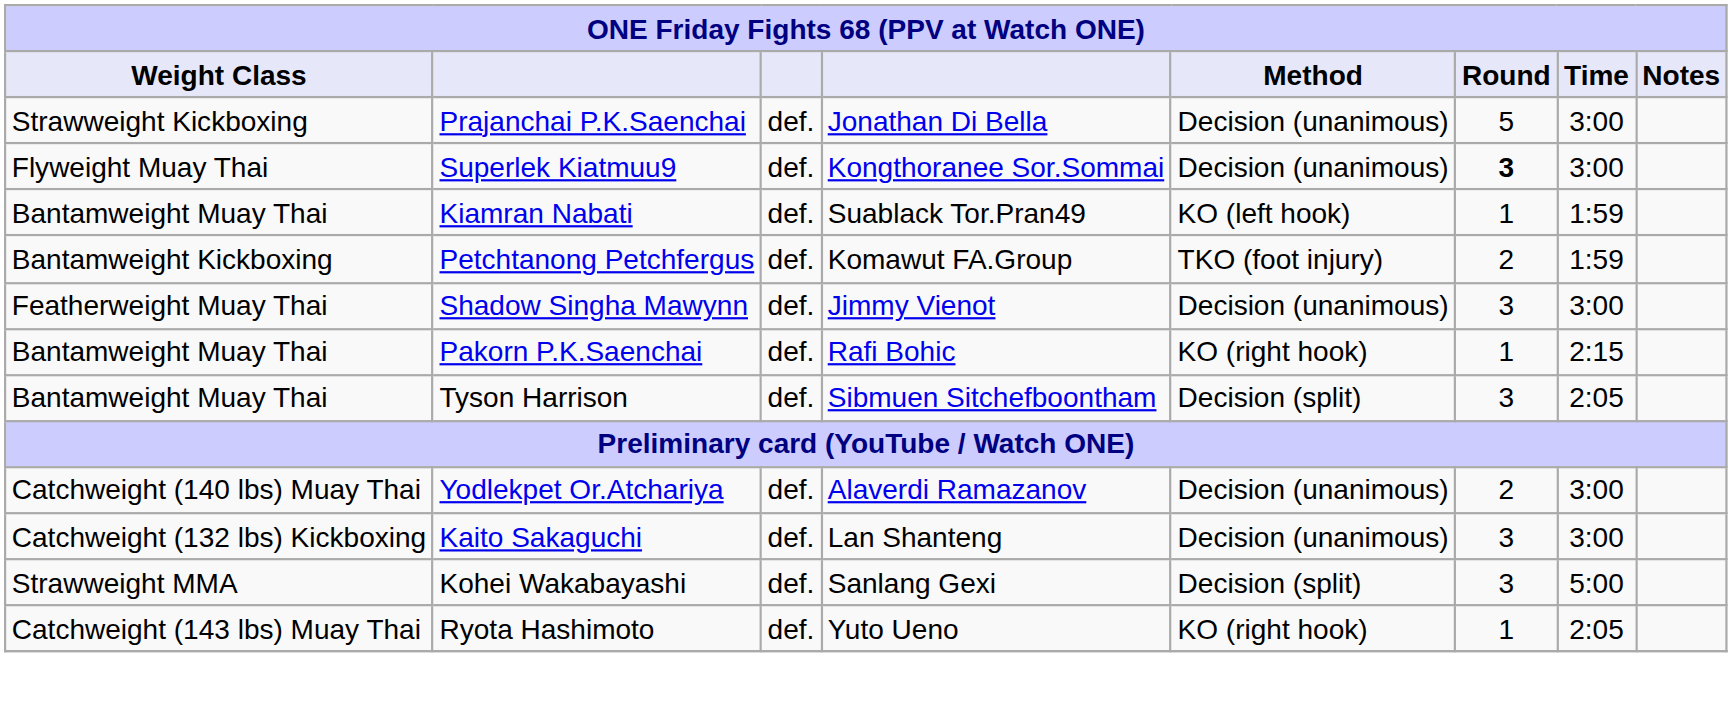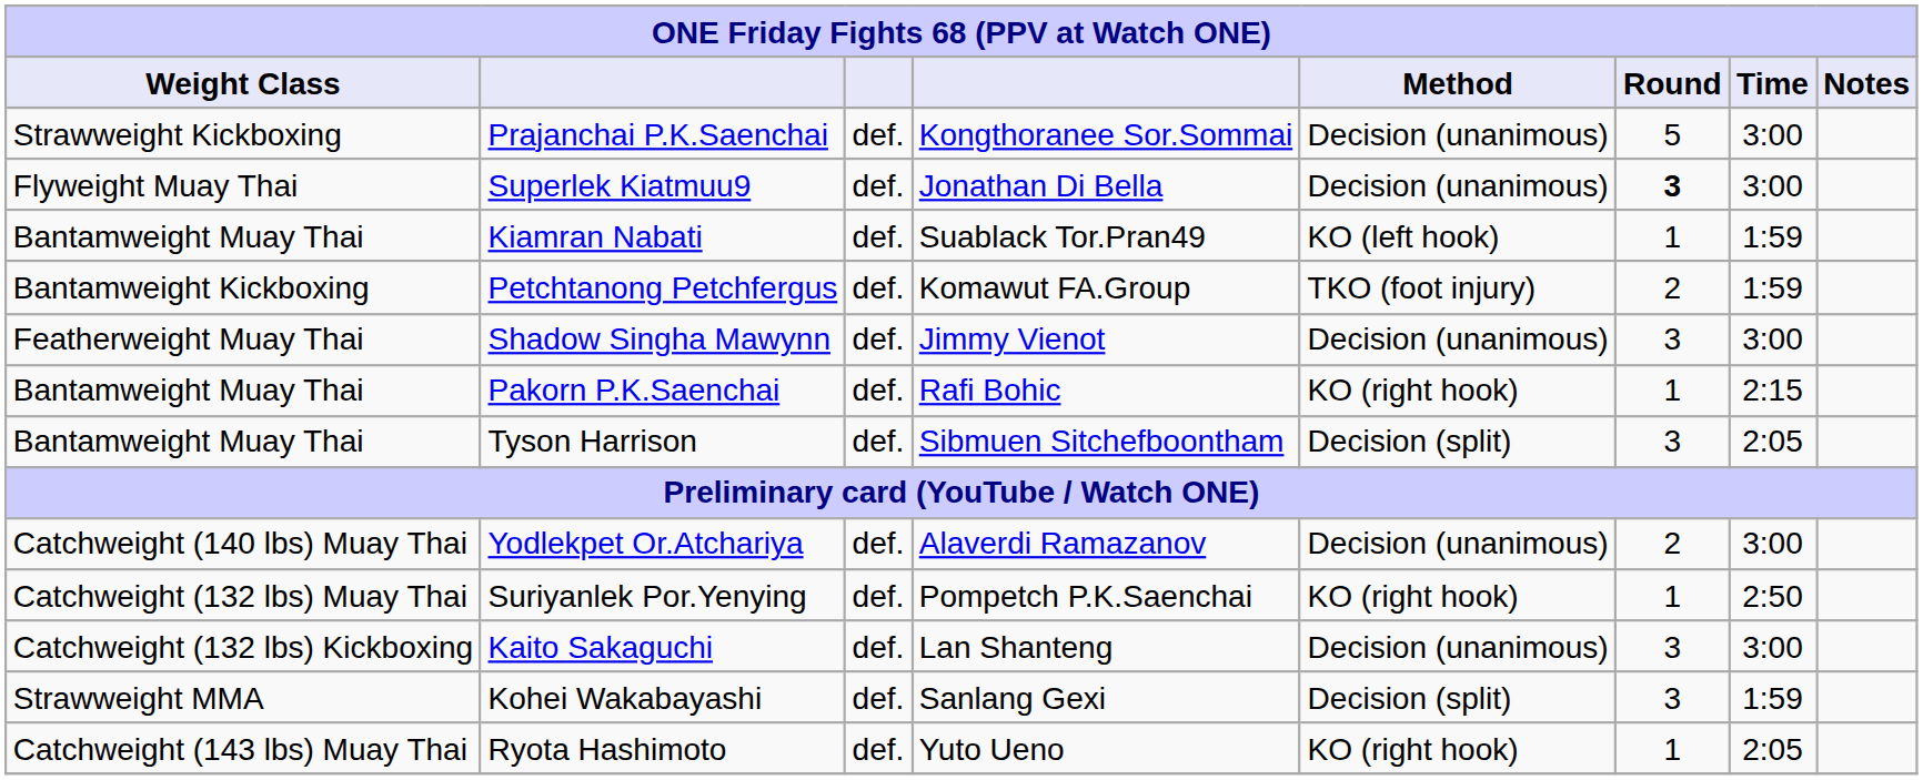Prajanchai P.K.Saenchai | column 4: Jonathan Di Bella -> Kongthoranee Sor.Sommai
Superlek Kiatmuu9 | column 4: Kongthoranee Sor.Sommai -> Jonathan Di Bella
+ row: Catchweight (132 lbs) Muay Thai | Suriyanlek Por.Yenying | def. | Pompetch P.K.Saenchai | KO (right hook) | 1 | 2:50
Kohei Wakabayashi | Time: 5:00 -> 1:59
